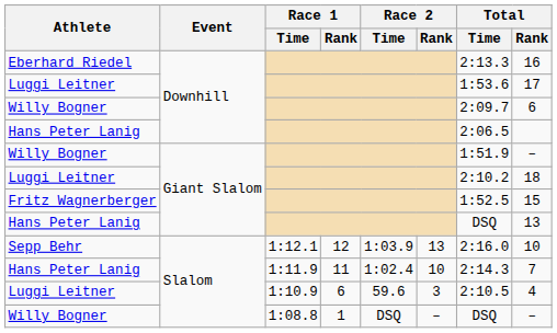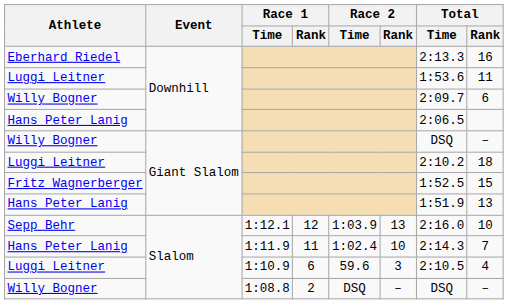Luggi Leitner / Downhill | Total / Rank: 17 -> 11
Willy Bogner / Giant Slalom | Total / Time: 1:51.9 -> DSQ
Hans Peter Lanig / Giant Slalom | Total / Time: DSQ -> 1:51.9
Willy Bogner / Slalom | Race 1 / Rank: 1 -> 2
